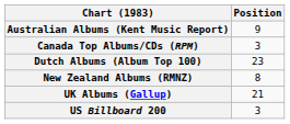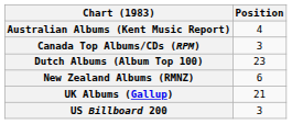Australian Albums (Kent Music Report) | Position: 9 -> 4
New Zealand Albums (RMNZ) | Position: 8 -> 6
